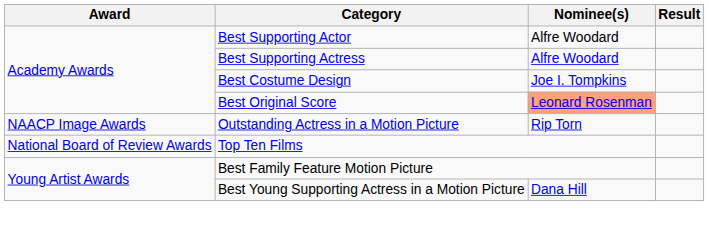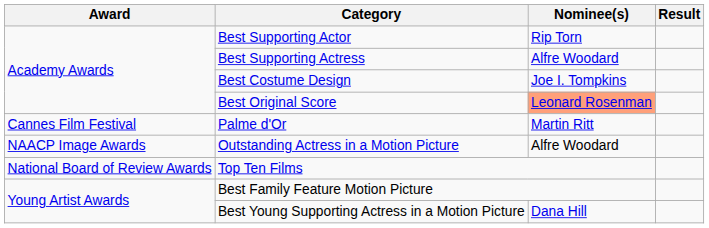Best Supporting Actor | Nominee(s): Alfre Woodard -> Rip Torn
+ row: Cannes Film Festival | Palme d'Or | Martin Ritt
Outstanding Actress in a Motion Picture | Nominee(s): Rip Torn -> Alfre Woodard
